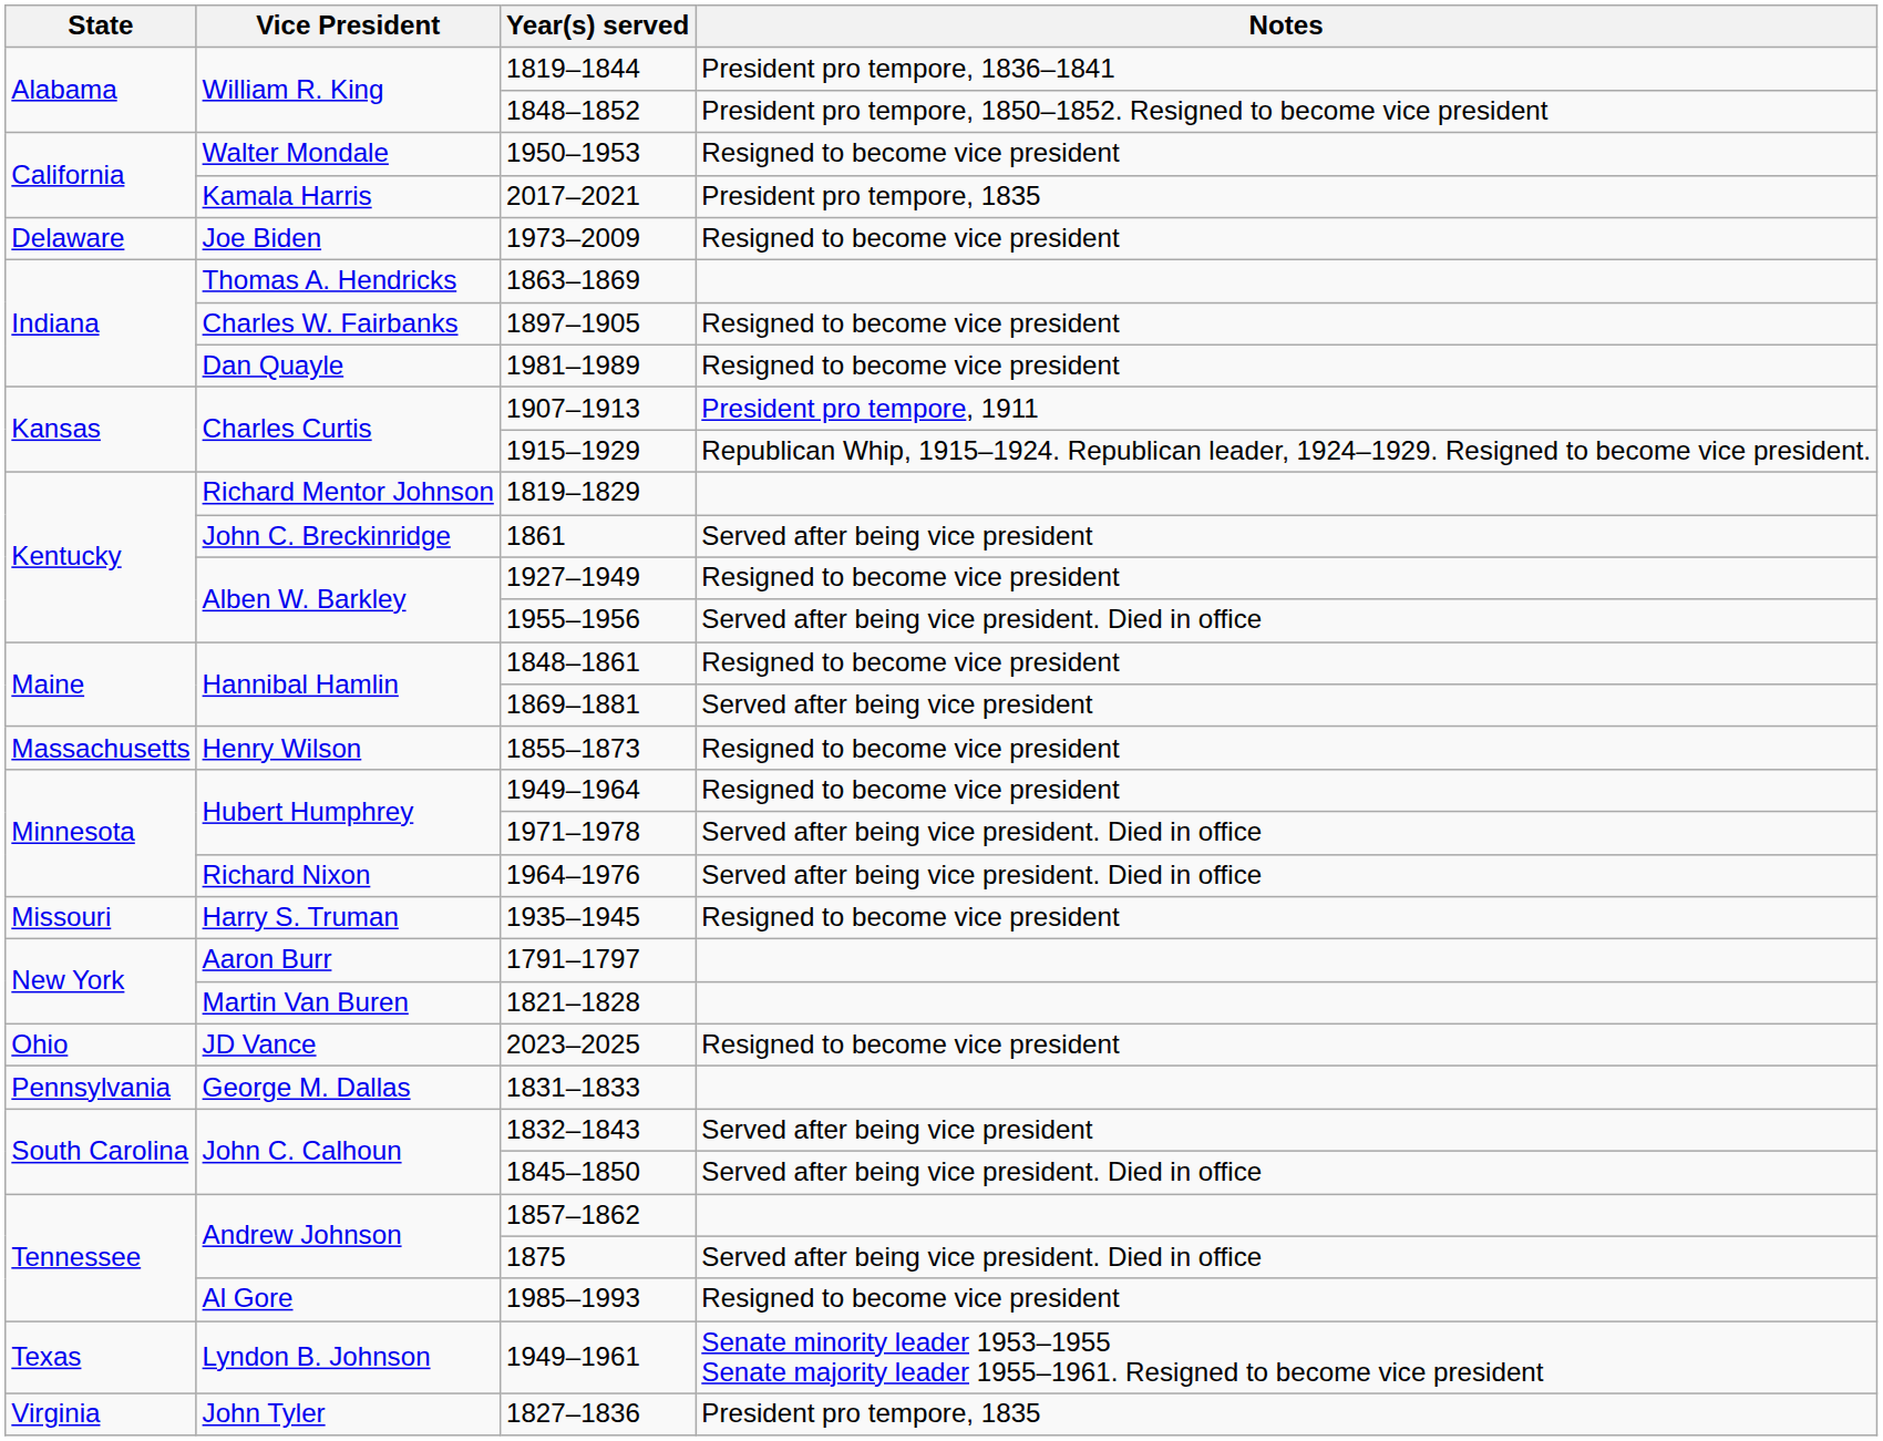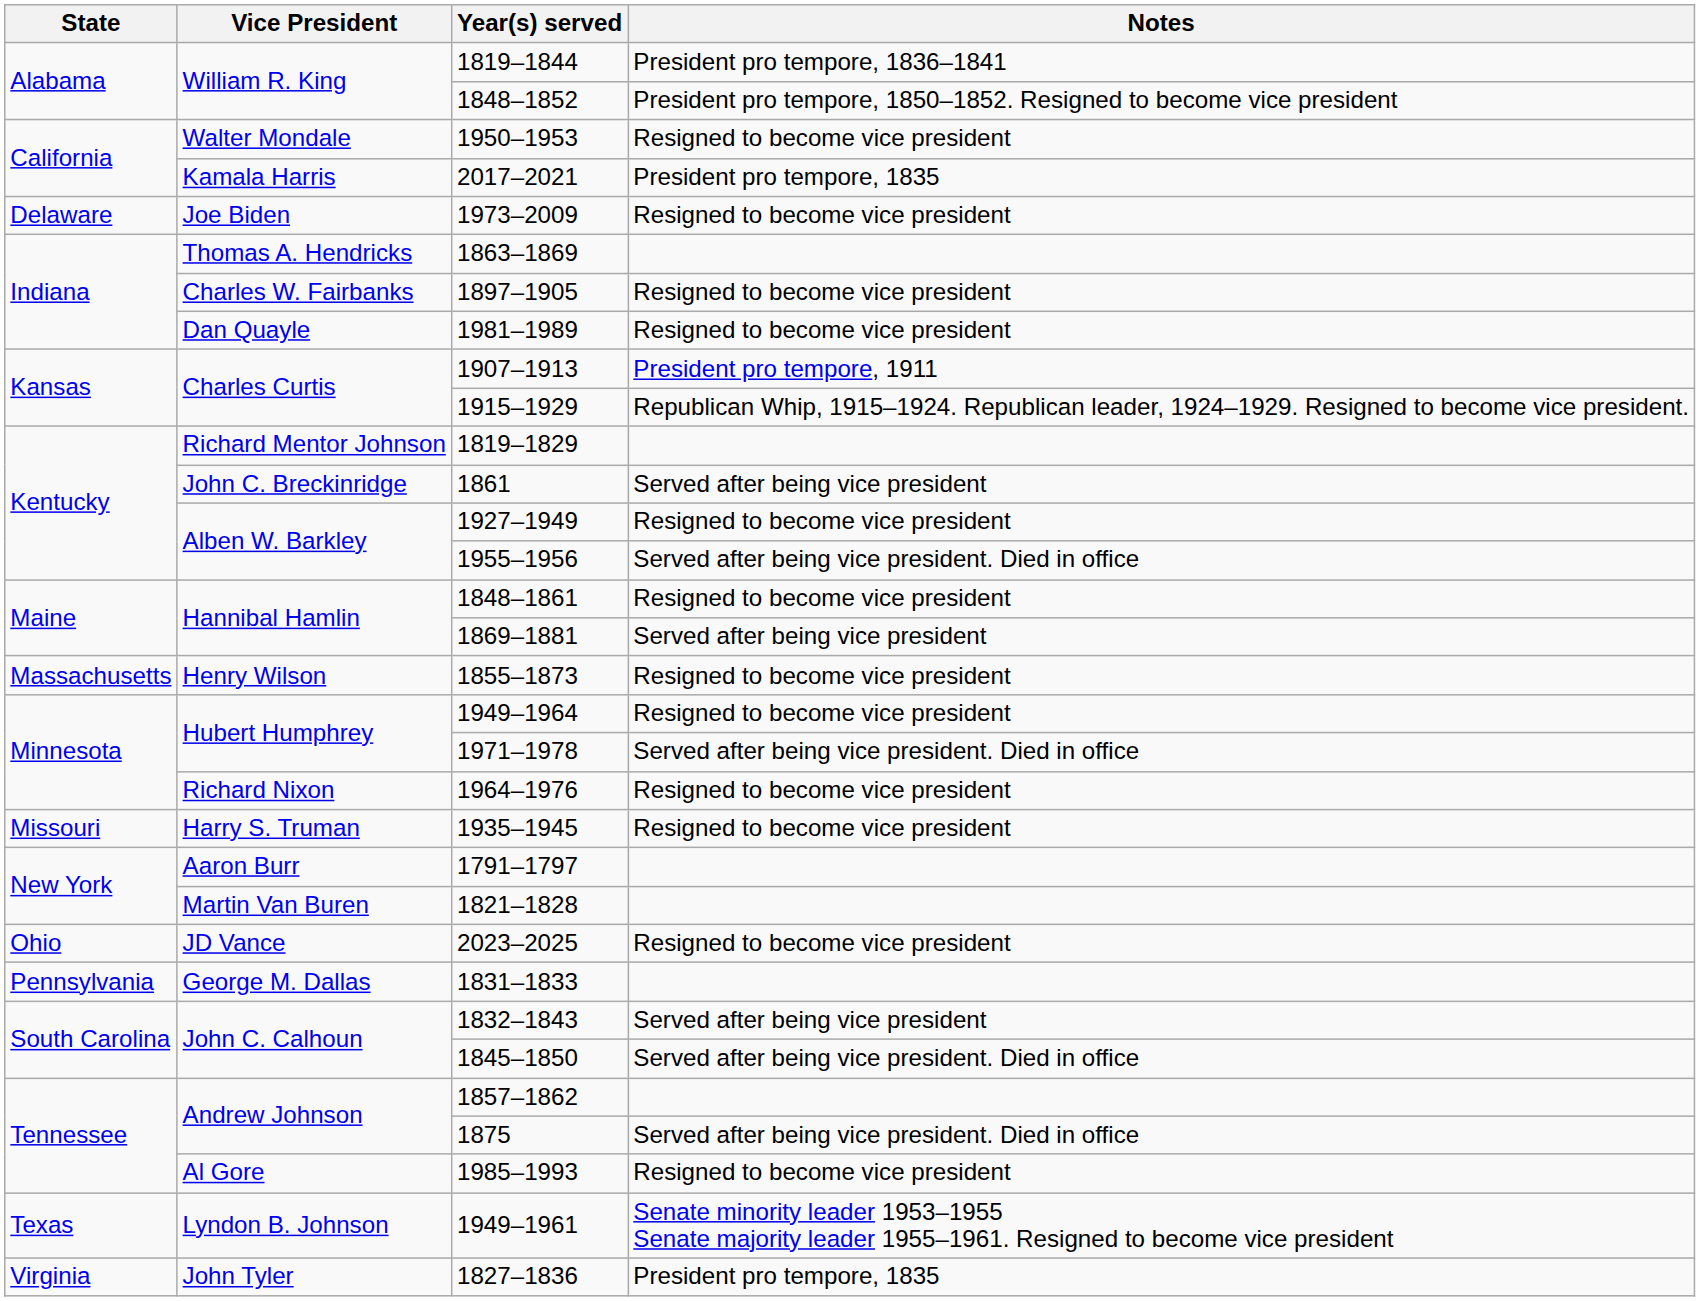1964–1976 | Notes: Served after being vice president. Died in office -> Resigned to become vice president
